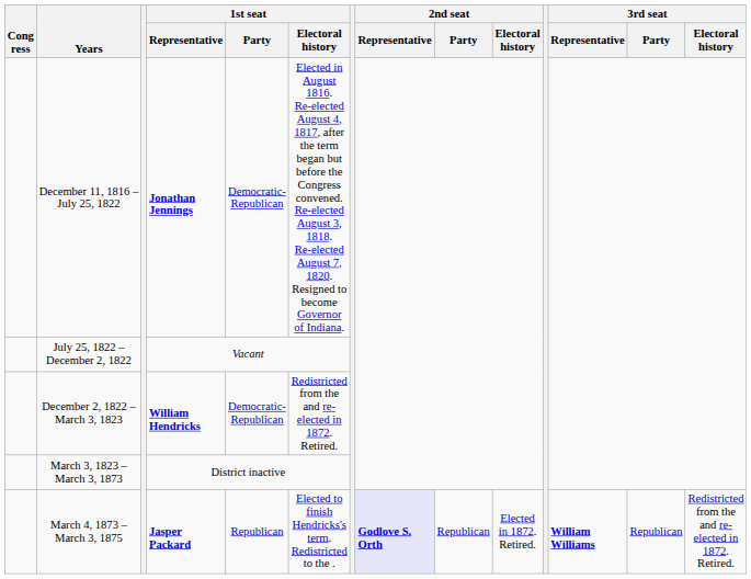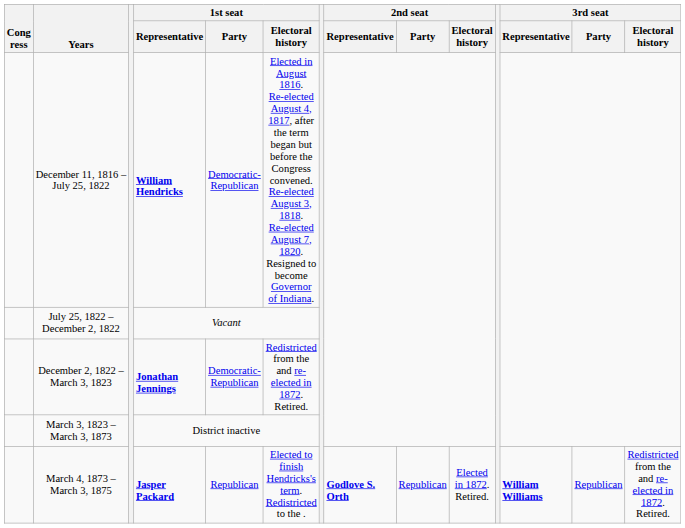December 11, 1816 – July 25, 1822 | 1st seat / Representative: Jonathan Jennings -> William Hendricks
December 2, 1822 – March 3, 1823 | 1st seat / Representative: William Hendricks -> Jonathan Jennings
March 4, 1873 – March 3, 1875 | 2nd seat / Representative: lavender background -> no background
